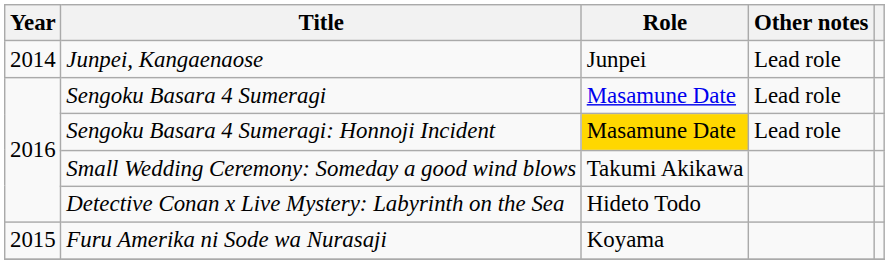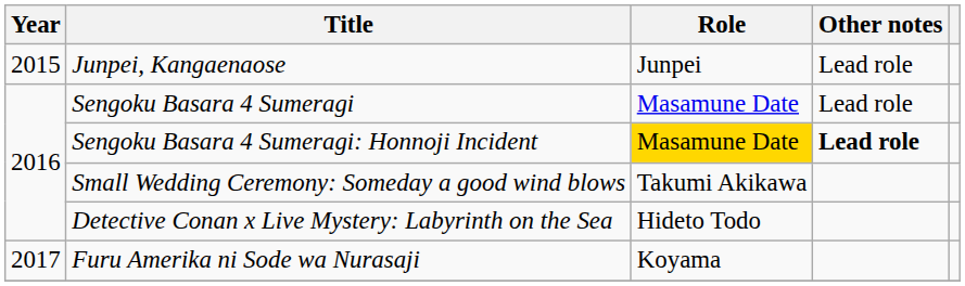Junpei, Kangaenaose | Year: 2014 -> 2015
Sengoku Basara 4 Sumeragi: Honnoji Incident | Other notes: normal -> bold
Furu Amerika ni Sode wa Nurasaji | Year: 2015 -> 2017
